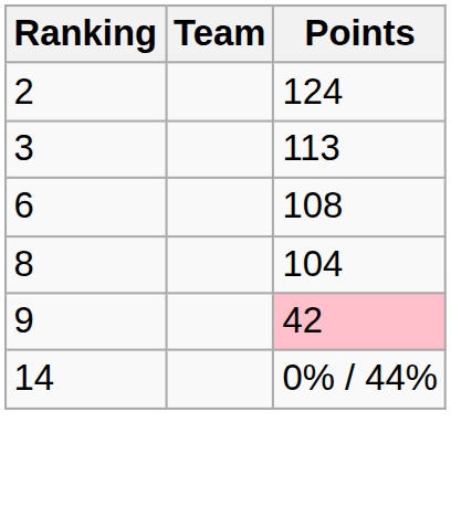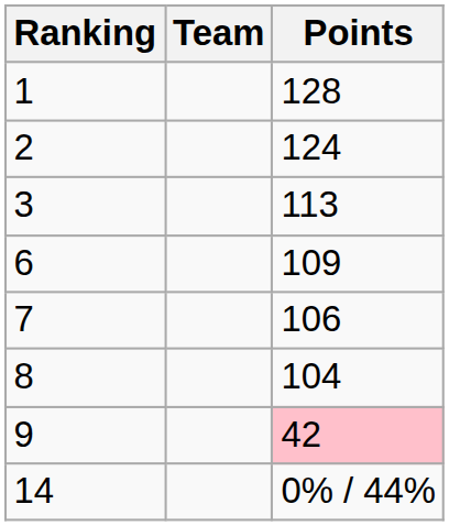+ row: 1 | 128
6 | Points: 108 -> 109
+ row: 7 | 106
